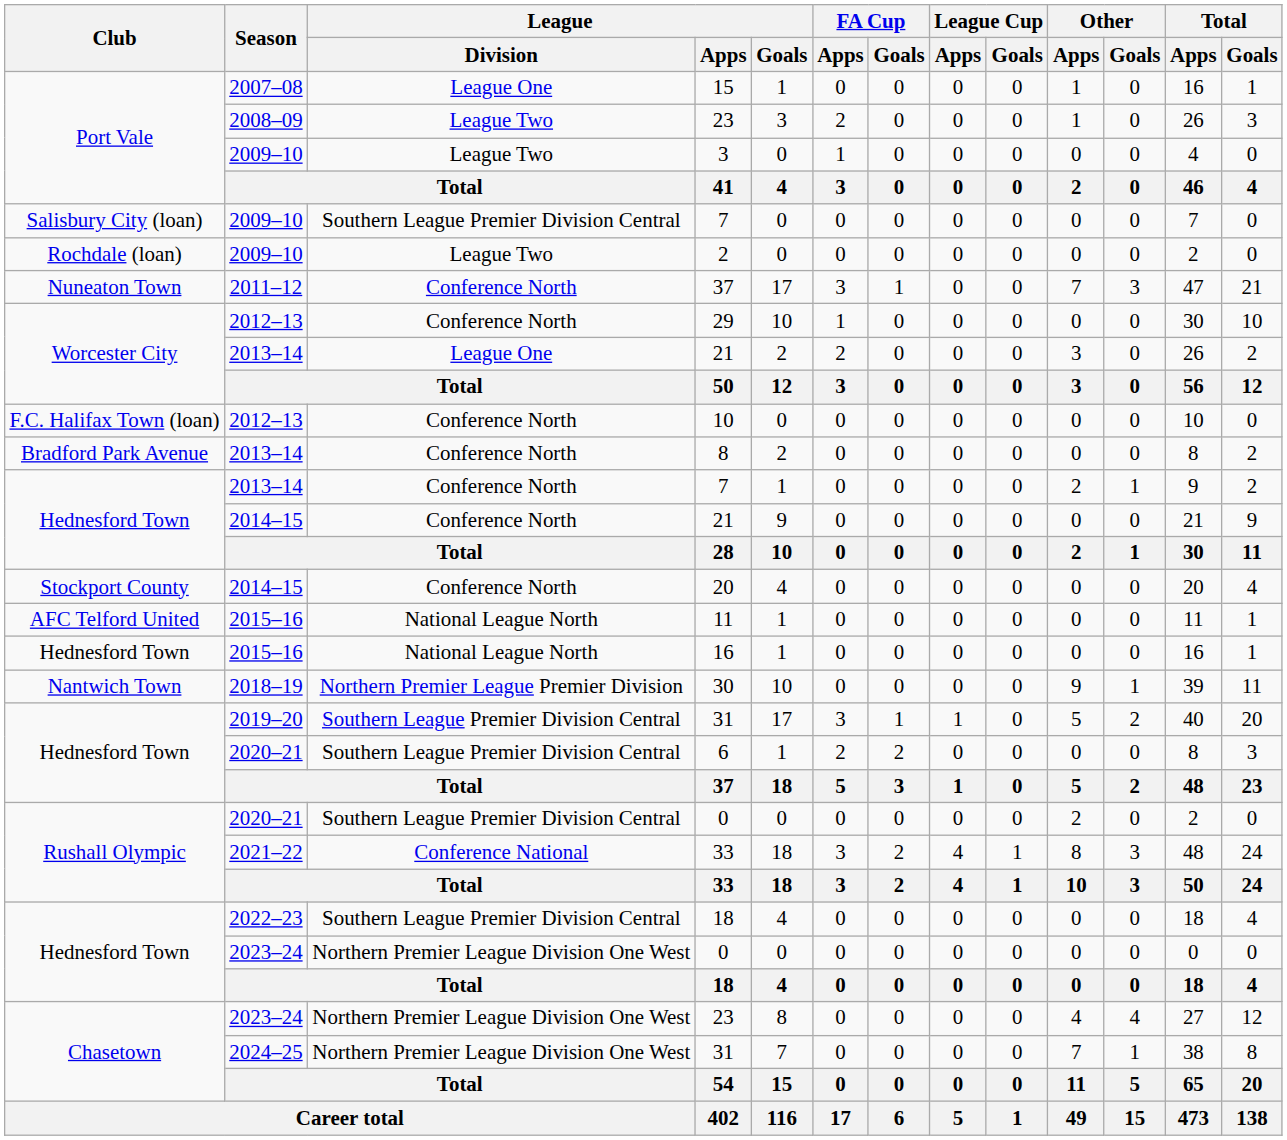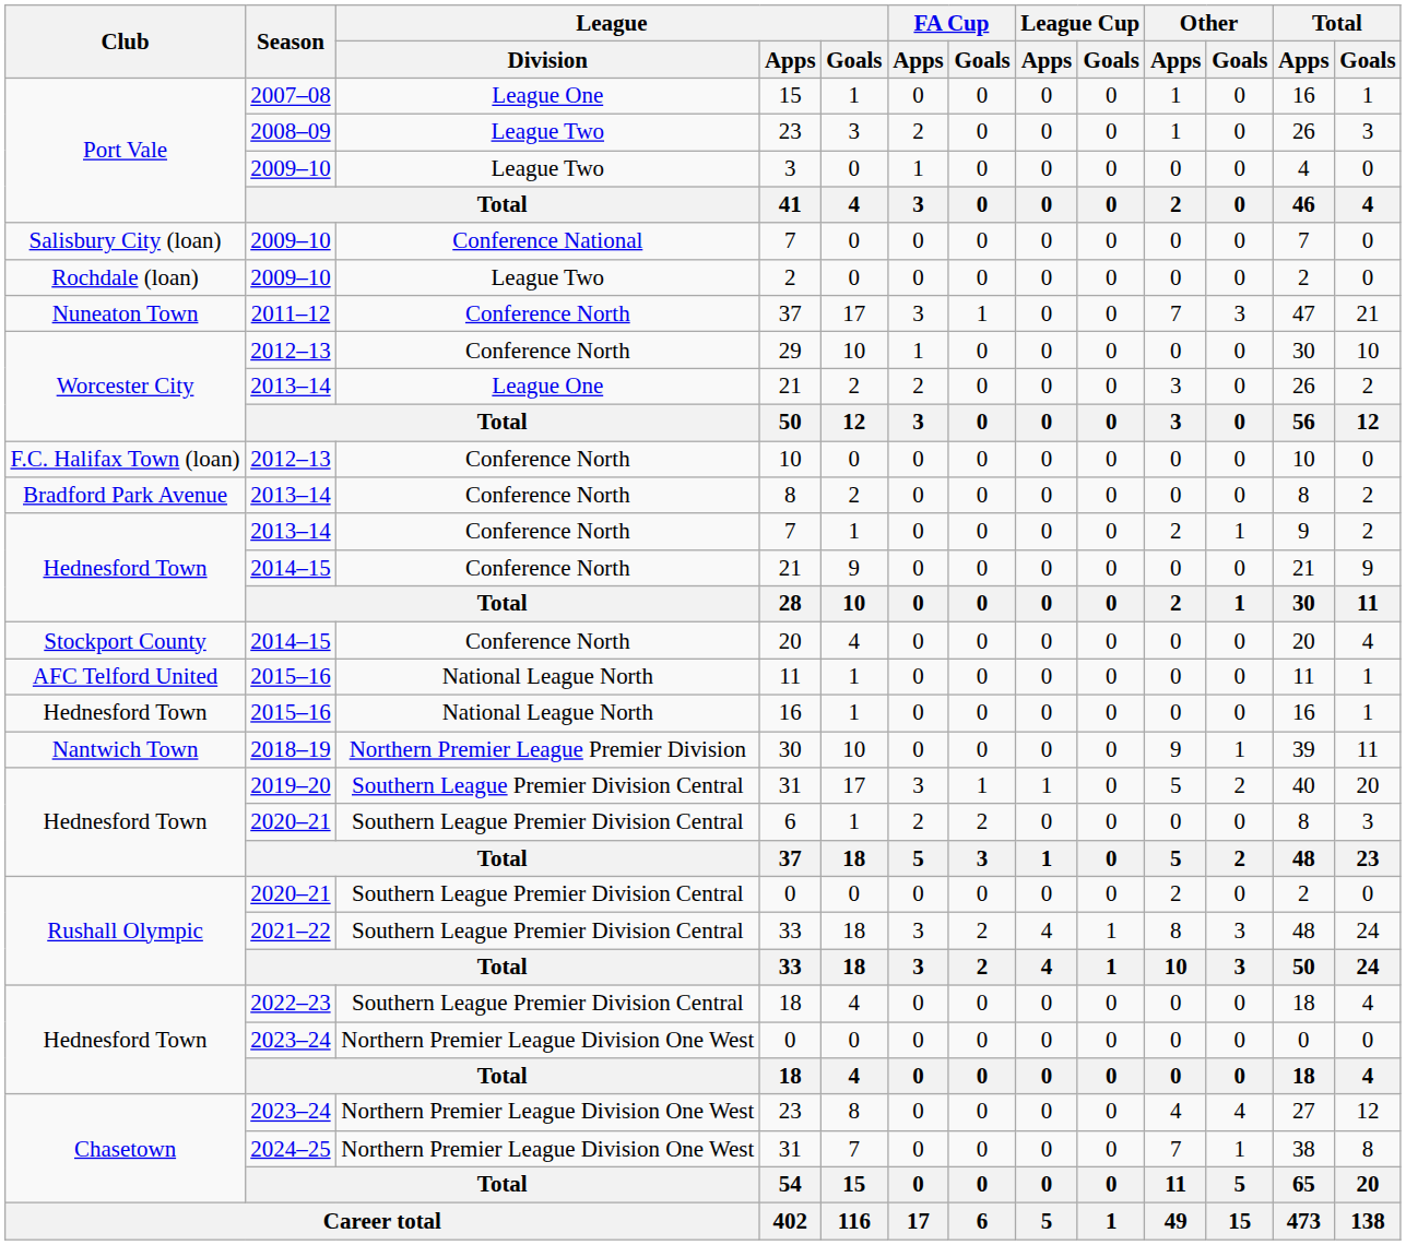2009–10 / 7 | League / Division: Southern League Premier Division Central -> Conference National
2021–22 / 33 | League / Division: Conference National -> Southern League Premier Division Central
